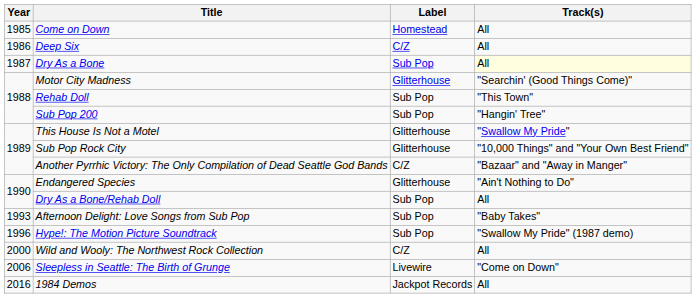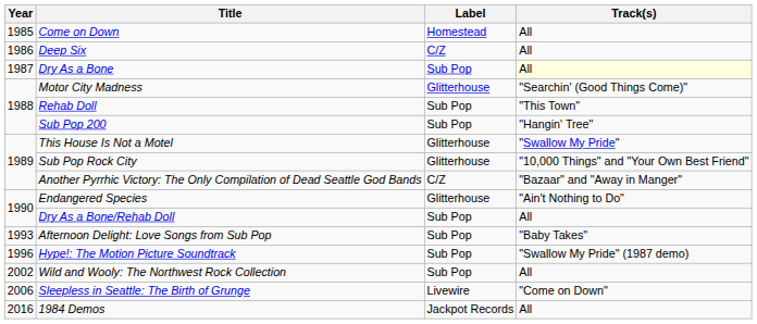Wild and Wooly: The Northwest Rock Collection | Year: 2000 -> 2002
Wild and Wooly: The Northwest Rock Collection | Label: C/Z -> Sub Pop
